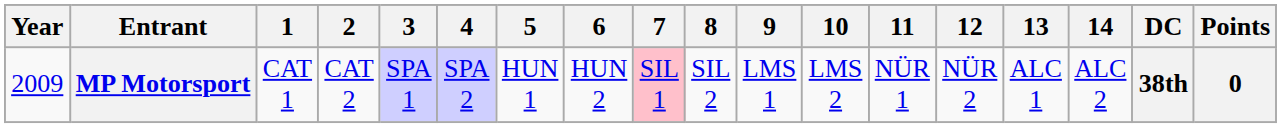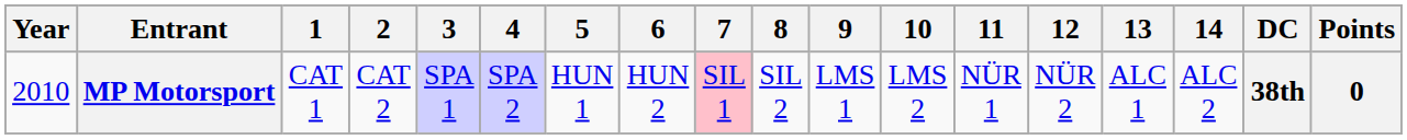MP Motorsport | Year: 2009 -> 2010
